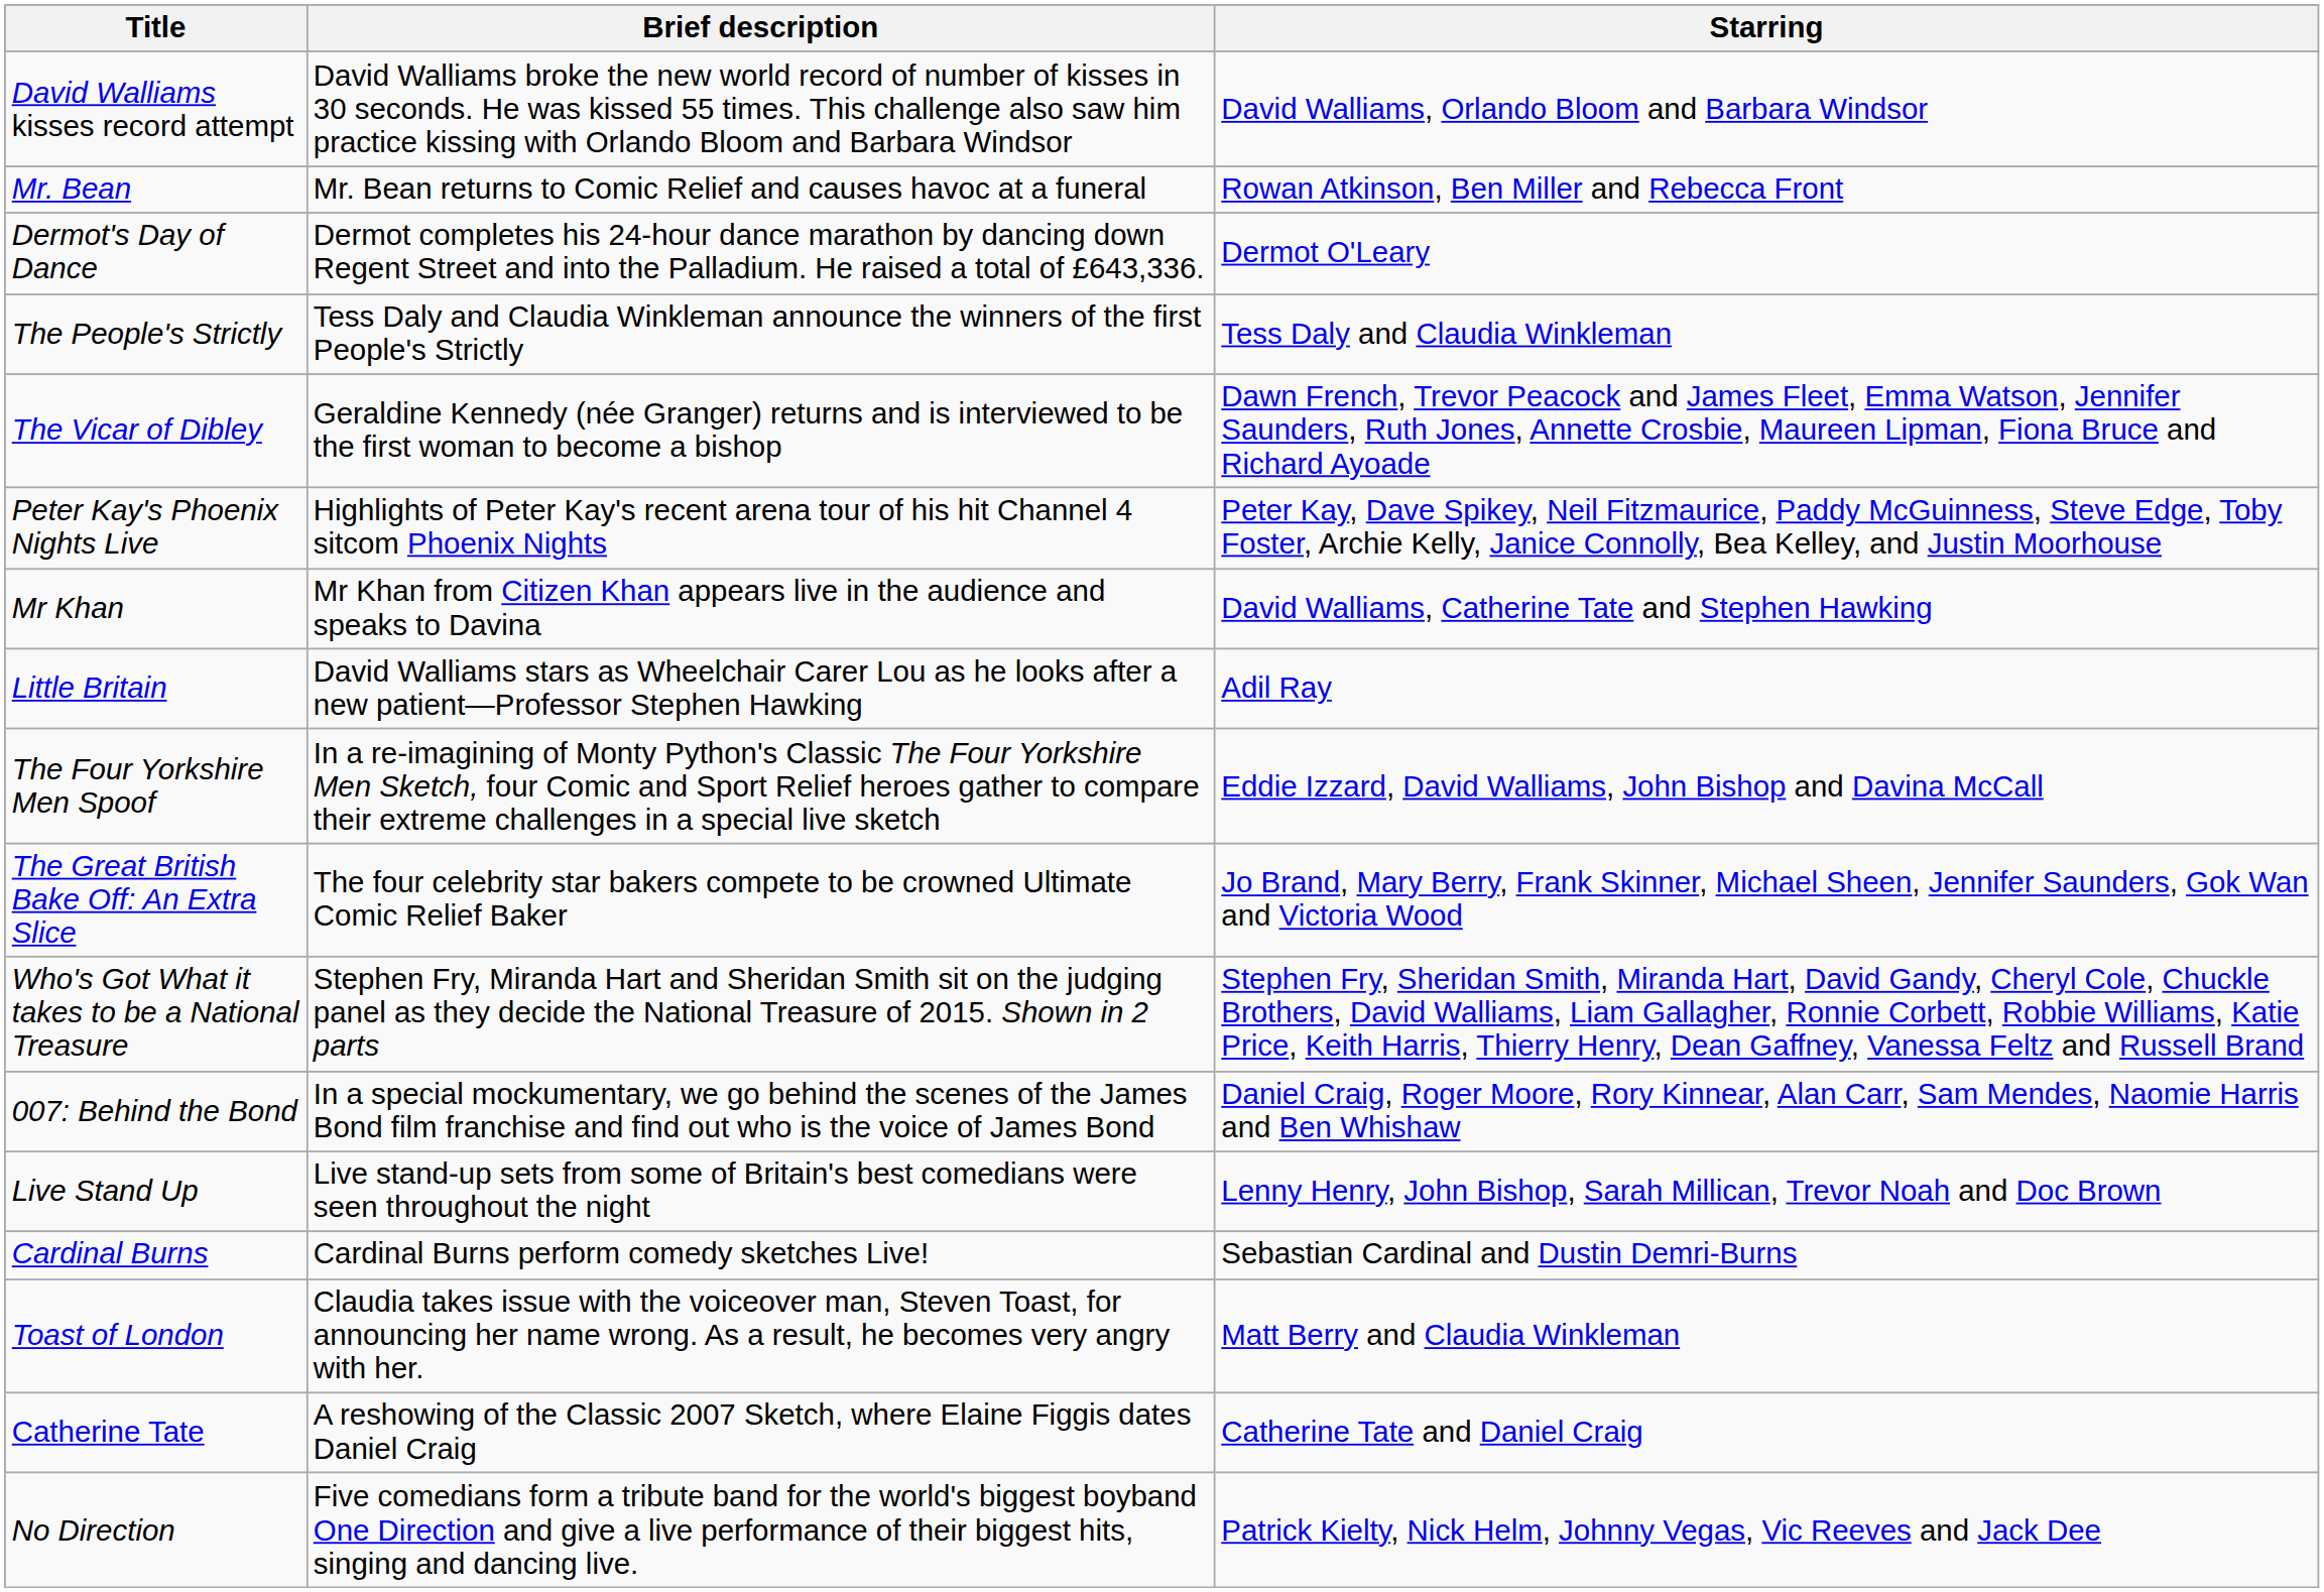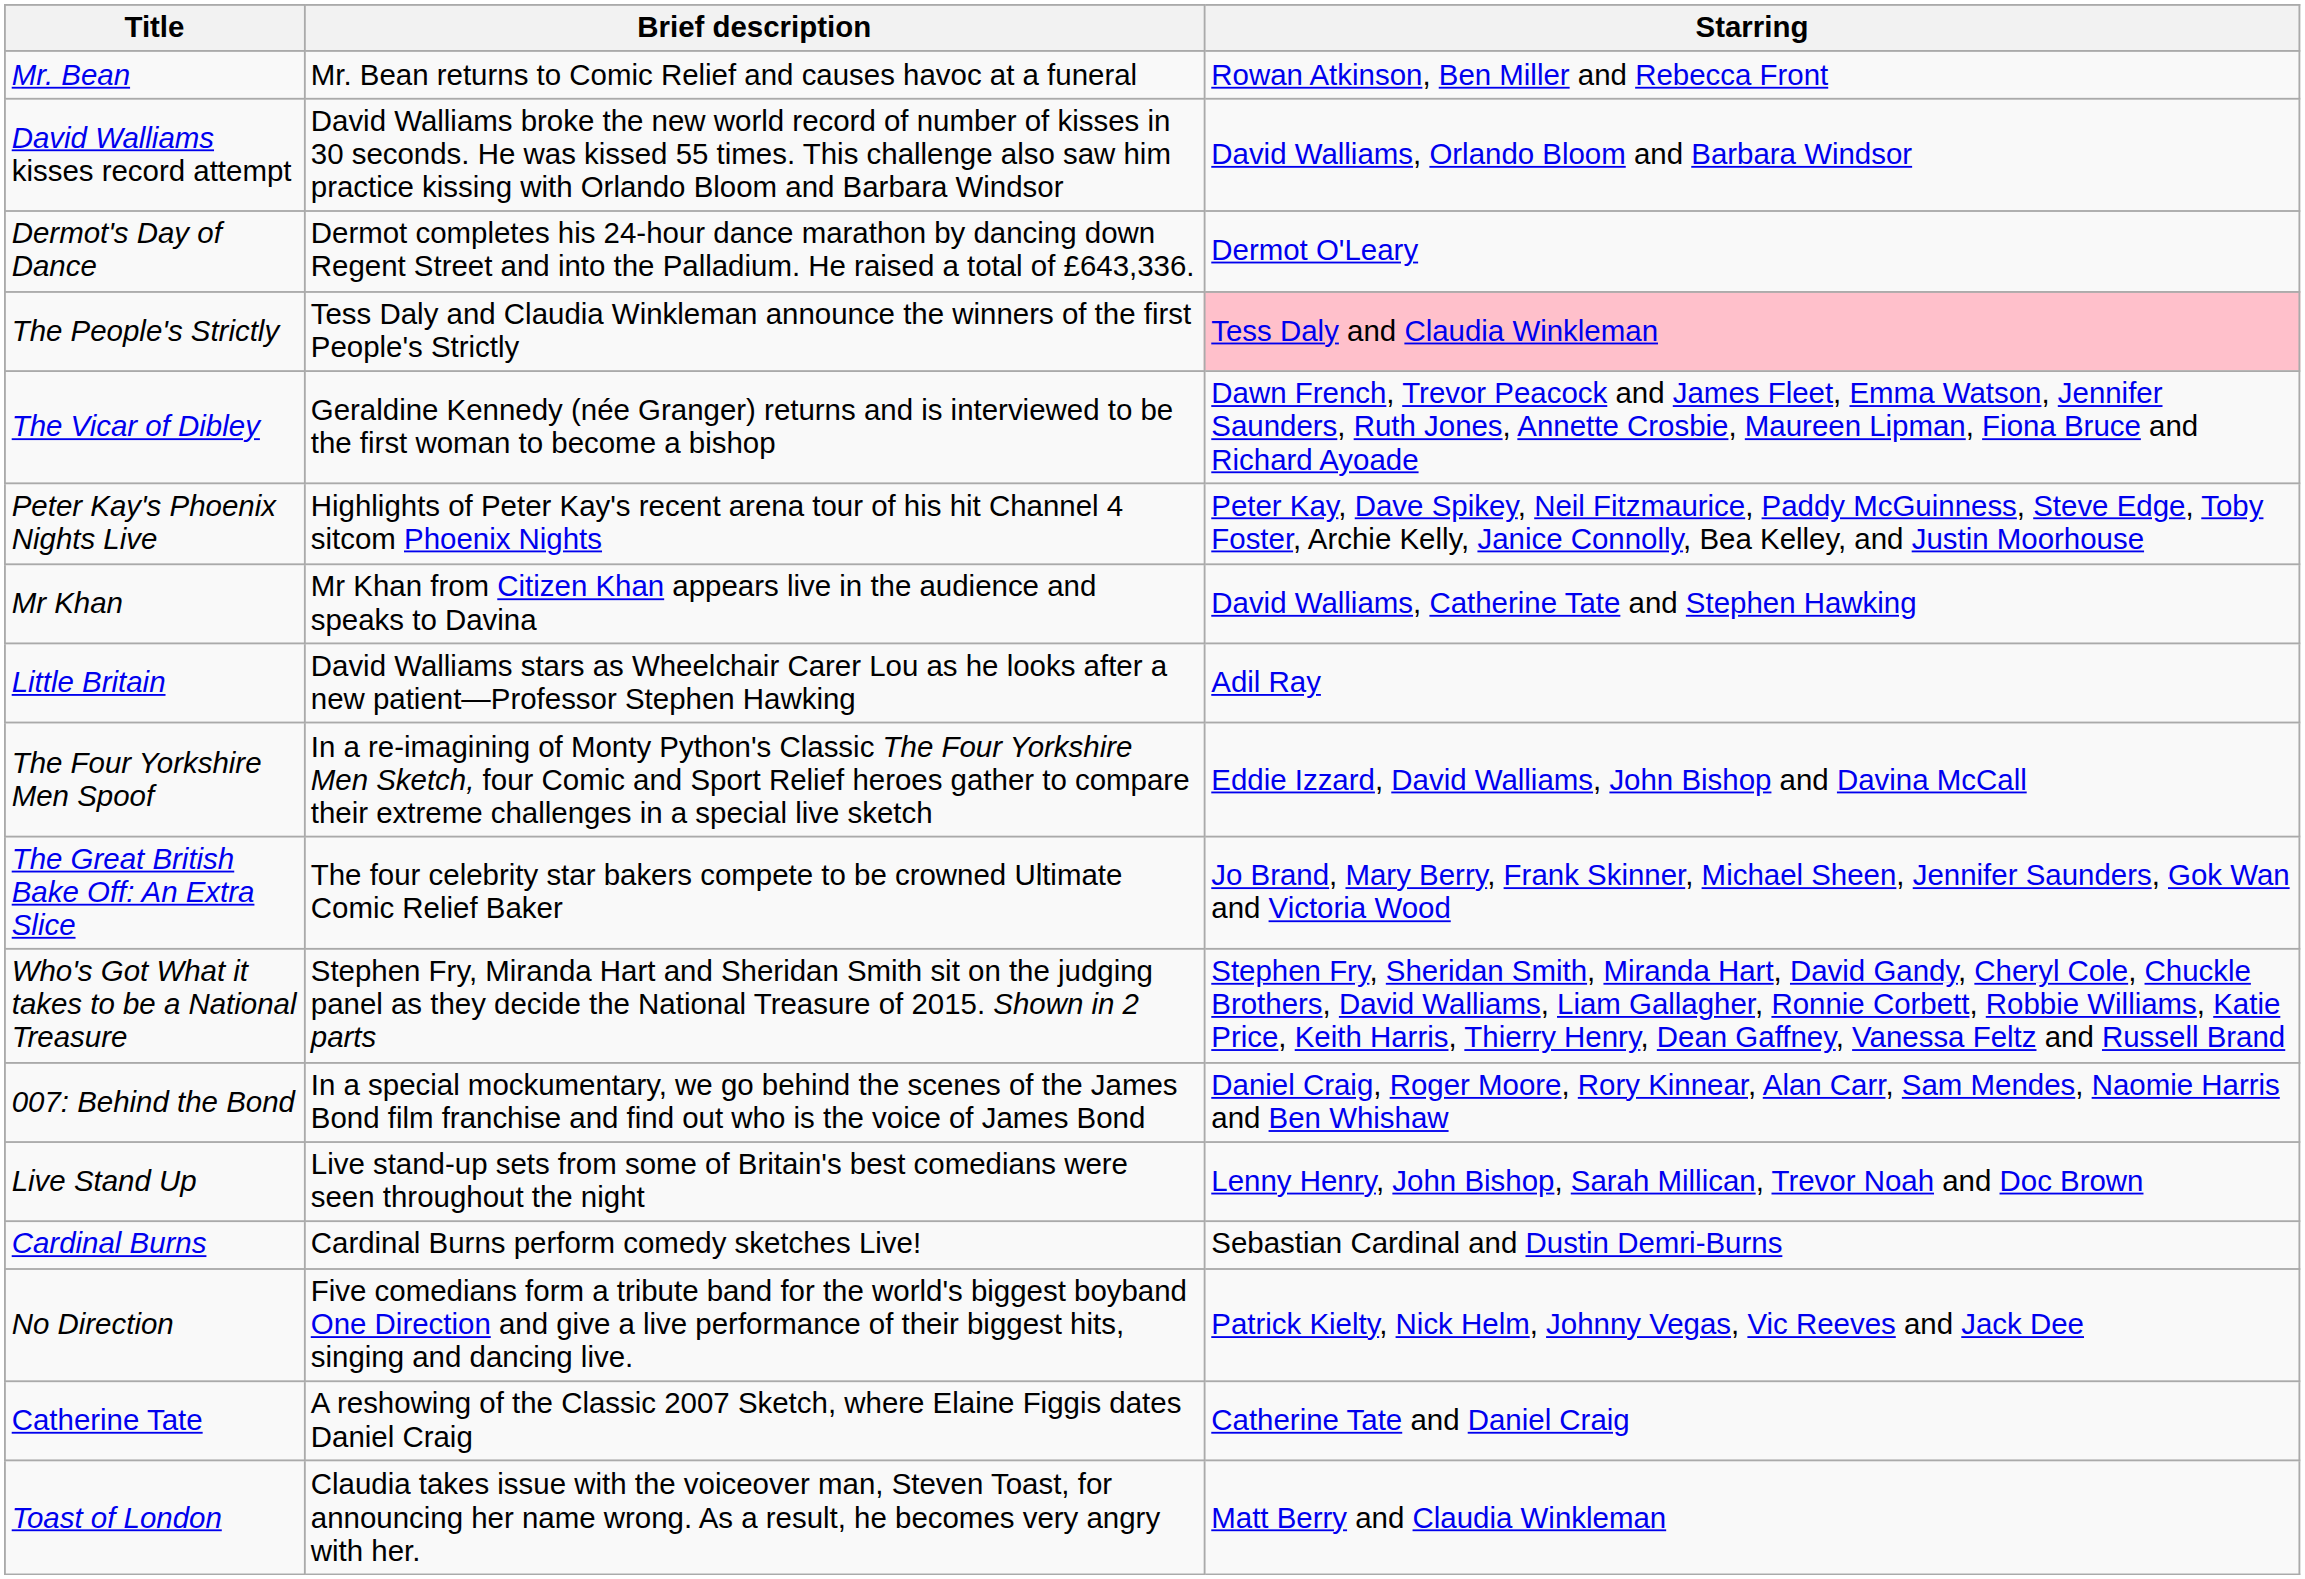rows swapped: Mr. Bean <-> David Walliams kisses record attempt
The People's Strictly | Starring: no background -> pink background
rows swapped: No Direction <-> Toast of London
